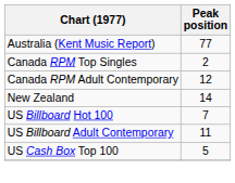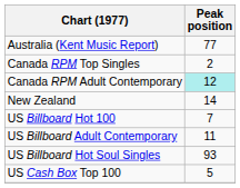Canada RPM Adult Contemporary | Peak position: no background -> paleturquoise background
+ row: US Billboard Hot Soul Singles | 93
